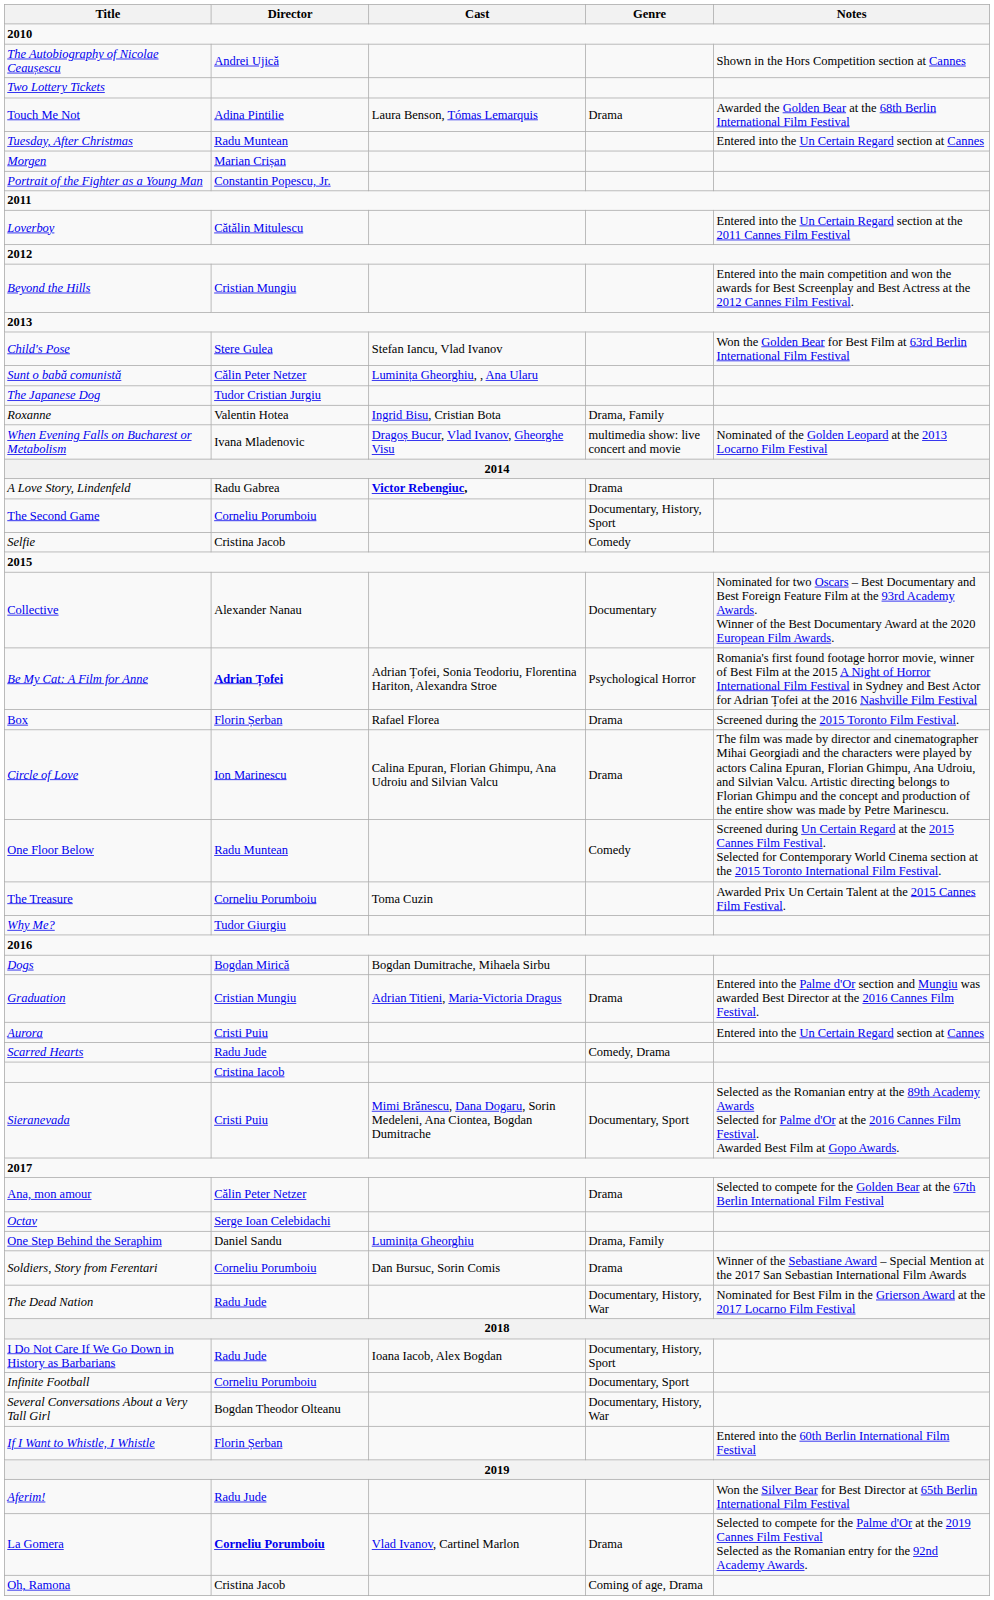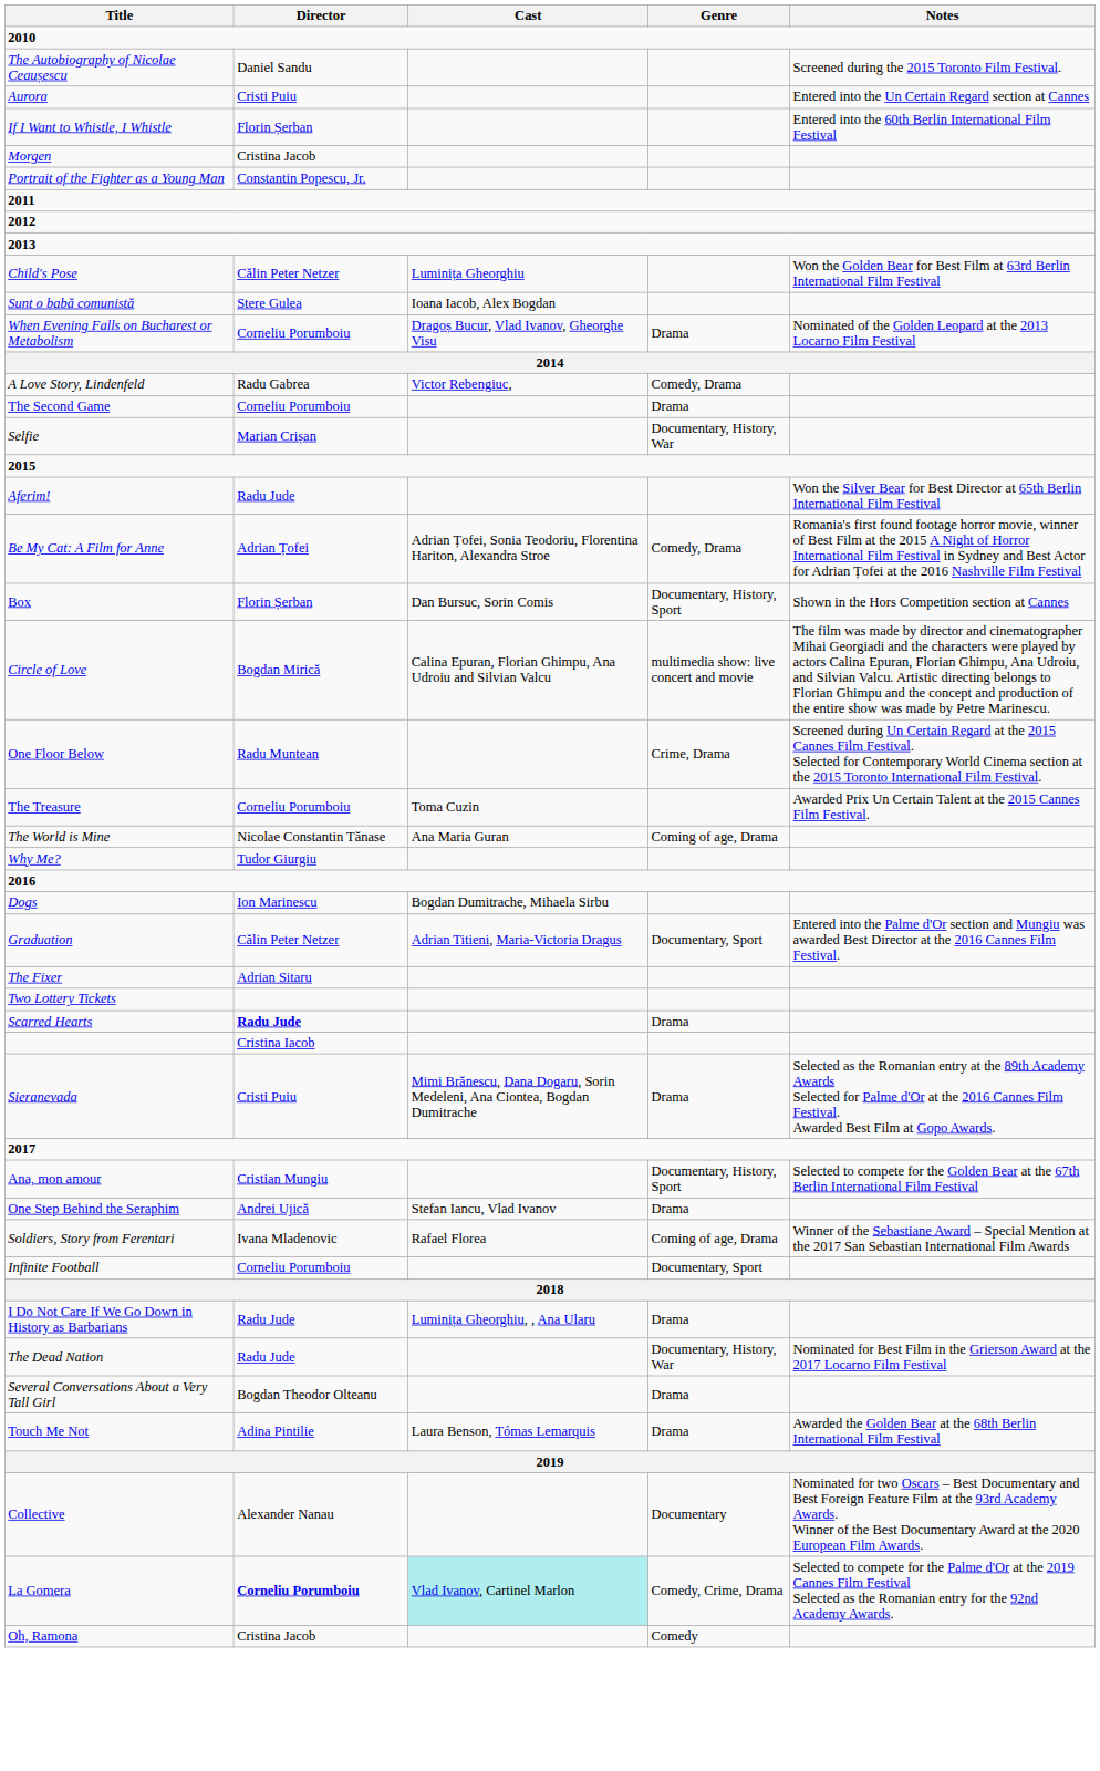The Autobiography of Nicolae Ceaușescu | Director: Andrei Ujică -> Daniel Sandu
The Autobiography of Nicolae Ceaușescu | Notes: Shown in the Hors Competition section at Cannes -> Screened during the 2015 Toronto Film Festival.
rows swapped: Aurora <-> Two Lottery Tickets
rows swapped: If I Want to Whistle, I Whistle <-> Touch Me Not
- row: Tuesday, After Christmas | Radu Muntean | Entered into the Un Certain Regard section at Cannes
Morgen | Director: Marian Crișan -> Cristina Jacob
- row: Loverboy | Cătălin Mitulescu | Entered into the Un Certain Regard section at the 2011 Cannes Film Festival
- row: Beyond the Hills | Cristian Mungiu | Entered into the main competition and won the awards for Best Screenplay and Best Actress at the 2012 Cannes Film Festival.
Child's Pose | Director: Stere Gulea -> Călin Peter Netzer
Child's Pose | Cast: Stefan Iancu, Vlad Ivanov -> Luminița Gheorghiu
Sunt o babă comunistă | Director: Călin Peter Netzer -> Stere Gulea
Sunt o babă comunistă | Cast: Luminița Gheorghiu, , Ana Ularu -> Ioana Iacob, Alex Bogdan
- row: The Japanese Dog | Tudor Cristian Jurgiu
- row: Roxanne | Valentin Hotea | Ingrid Bisu, Cristian Bota | Drama, Family
When Evening Falls on Bucharest or Metabolism | Director: Ivana Mladenovic -> Corneliu Porumboiu
When Evening Falls on Bucharest or Metabolism | Genre: multimedia show: live concert and movie -> Drama
A Love Story, Lindenfeld | Cast: bold -> normal
A Love Story, Lindenfeld | Genre: Drama -> Comedy, Drama
The Second Game | Genre: Documentary, History, Sport -> Drama
Selfie | Director: Cristina Jacob -> Marian Crișan
Selfie | Genre: Comedy -> Documentary, History, War
rows swapped: Aferim! <-> Collective
Be My Cat: A Film for Anne | Director: bold -> normal
Be My Cat: A Film for Anne | Genre: Psychological Horror -> Comedy, Drama
Box | Cast: Rafael Florea -> Dan Bursuc, Sorin Comis
Box | Genre: Drama -> Documentary, History, Sport
Box | Notes: Screened during the 2015 Toronto Film Festival. -> Shown in the Hors Competition section at Cannes
Circle of Love | Director: Ion Marinescu -> Bogdan Mirică
Circle of Love | Genre: Drama -> multimedia show: live concert and movie
One Floor Below | Genre: Comedy -> Crime, Drama
+ row: The World is Mine | Nicolae Constantin Tănase | Ana Maria Guran | Coming of age, Drama
Dogs | Director: Bogdan Mirică -> Ion Marinescu
Graduation | Director: Cristian Mungiu -> Călin Peter Netzer
Graduation | Genre: Drama -> Documentary, Sport
+ row: The Fixer | Adrian Sitaru
Scarred Hearts | Director: normal -> bold
Scarred Hearts | Genre: Comedy, Drama -> Drama
Sieranevada | Genre: Documentary, Sport -> Drama
Ana, mon amour | Director: Călin Peter Netzer -> Cristian Mungiu
Ana, mon amour | Genre: Drama -> Documentary, History, Sport
- row: Octav | Serge Ioan Celebidachi
One Step Behind the Seraphim | Director: Daniel Sandu -> Andrei Ujică
One Step Behind the Seraphim | Cast: Luminița Gheorghiu -> Stefan Iancu, Vlad Ivanov
One Step Behind the Seraphim | Genre: Drama, Family -> Drama
Soldiers, Story from Ferentari | Director: Corneliu Porumboiu -> Ivana Mladenovic
Soldiers, Story from Ferentari | Cast: Dan Bursuc, Sorin Comis -> Rafael Florea
Soldiers, Story from Ferentari | Genre: Drama -> Coming of age, Drama
rows swapped: The Dead Nation <-> Infinite Football
I Do Not Care If We Go Down in History as Barbarians | Cast: Ioana Iacob, Alex Bogdan -> Luminița Gheorghiu, , Ana Ularu
I Do Not Care If We Go Down in History as Barbarians | Genre: Documentary, History, Sport -> Drama
Several Conversations About a Very Tall Girl | Genre: Documentary, History, War -> Drama
La Gomera | Cast: no background -> paleturquoise background
La Gomera | Genre: Drama -> Comedy, Crime, Drama
Oh, Ramona | Genre: Coming of age, Drama -> Comedy
